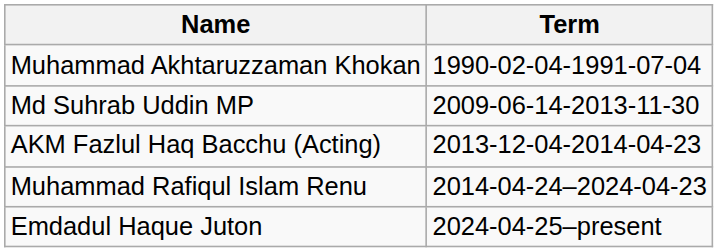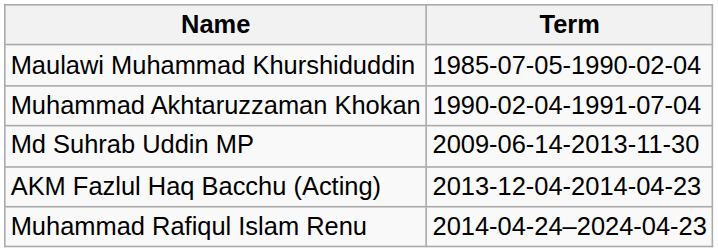+ row: Maulawi Muhammad Khurshiduddin | 1985-07-05-1990-02-04
- row: Emdadul Haque Juton | 2024-04-25–present
